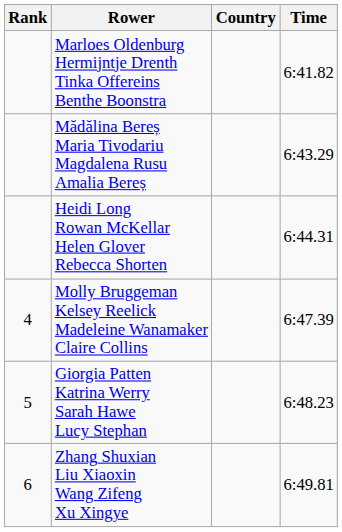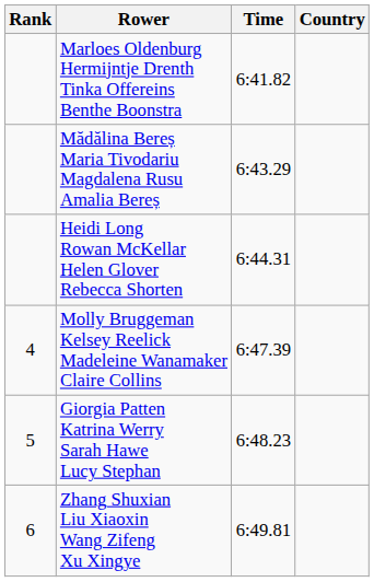columns swapped: Country <-> Time
